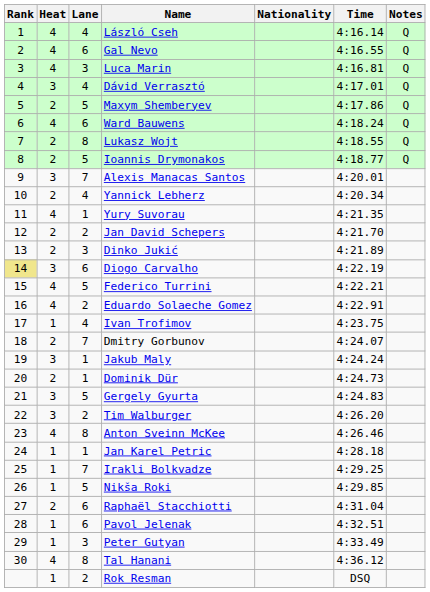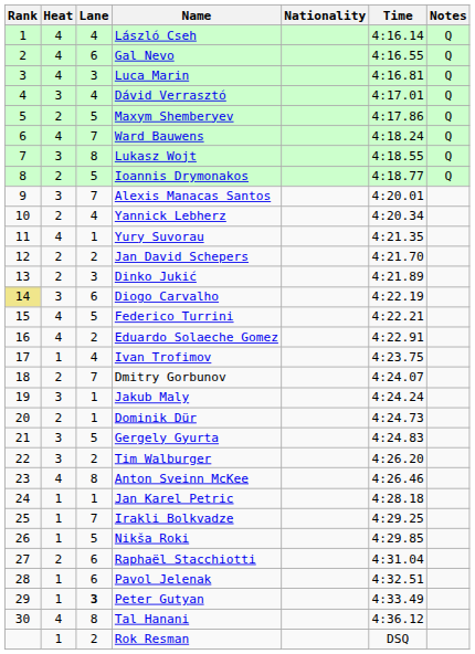Ward Bauwens | Lane: 6 -> 7
Lukasz Wojt | Heat: 2 -> 3
Peter Gutyan | Lane: normal -> bold
